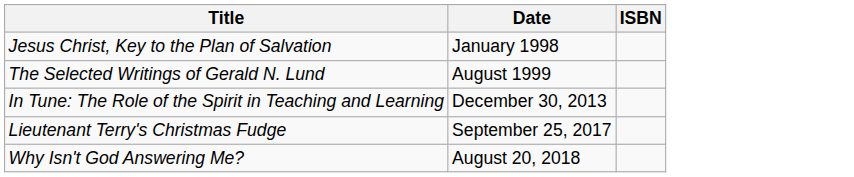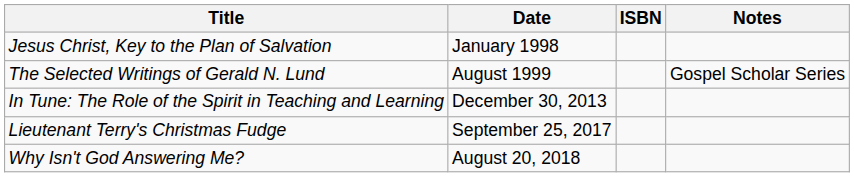+ column: Notes | Gospel Scholar Series
